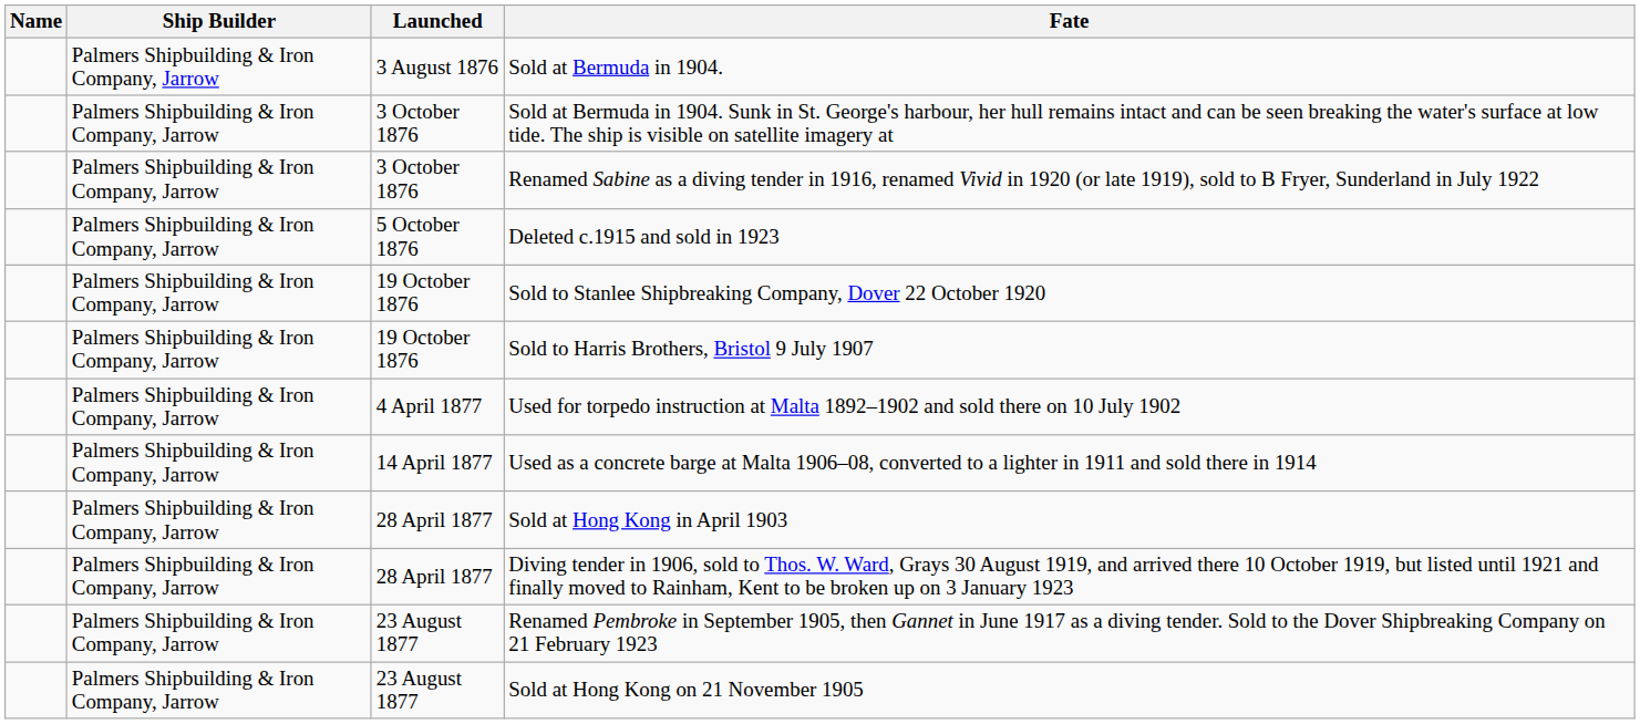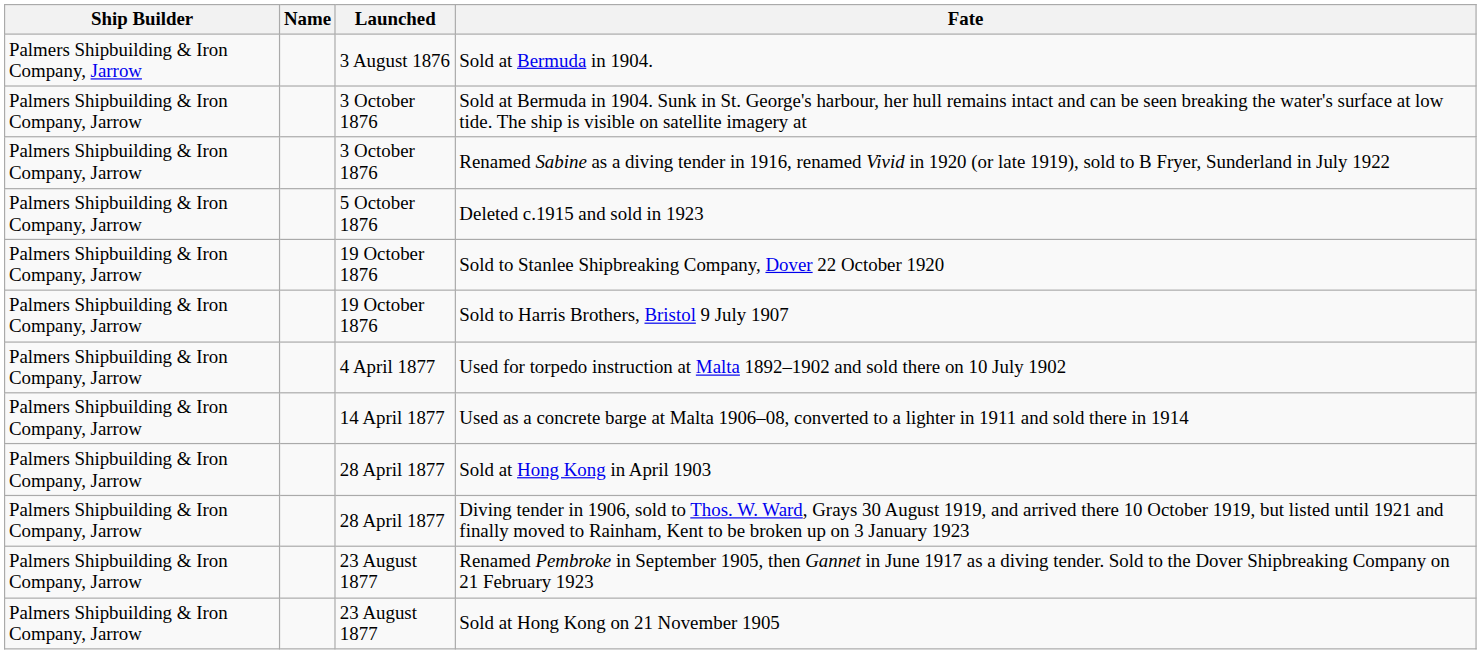columns swapped: Name <-> Ship Builder
